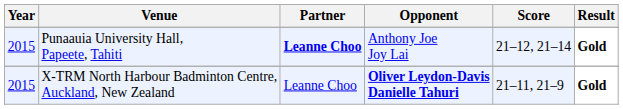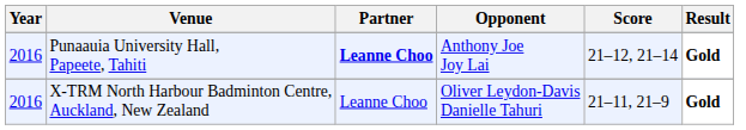Punaauia University Hall, Papeete, Tahiti | Year: 2015 -> 2016
X-TRM North Harbour Badminton Centre, Auckland, New Zealand | Year: 2015 -> 2016
X-TRM North Harbour Badminton Centre, Auckland, New Zealand | Opponent: bold -> normal
